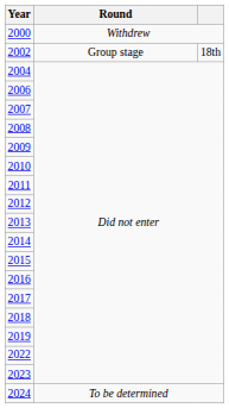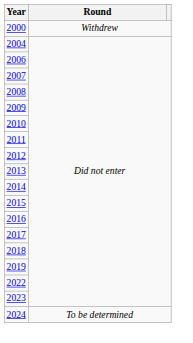- row: 2002 | Group stage | 18th
